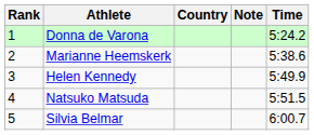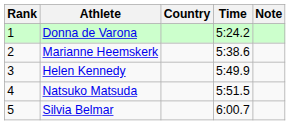columns swapped: Time <-> Note
